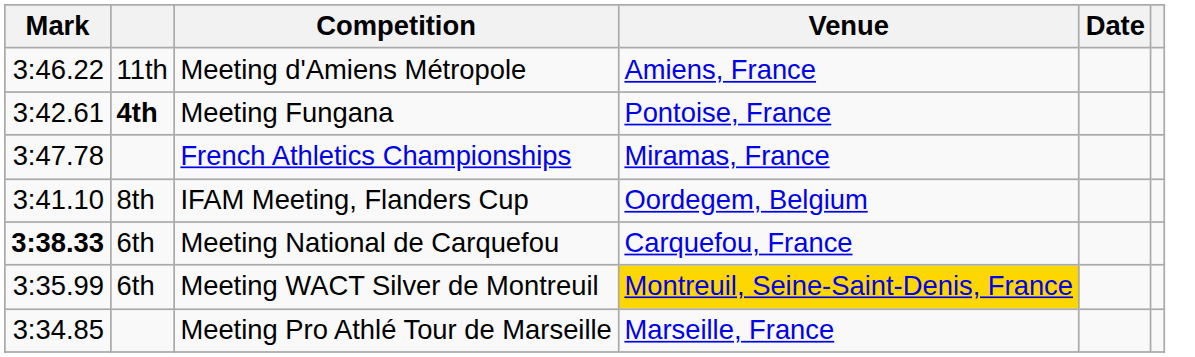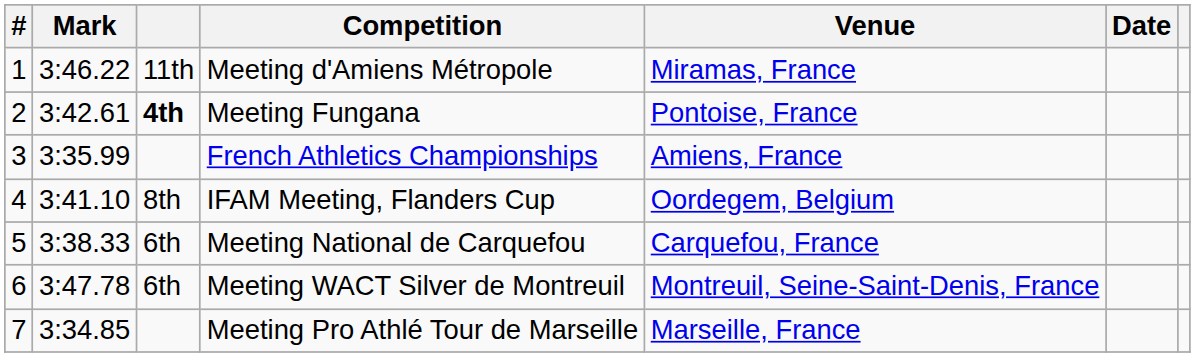+ column: # | 1 | 2 | 3 | 4 | 5 | 6 | 7
Meeting d'Amiens Métropole | Venue: Amiens, France -> Miramas, France
French Athletics Championships | Mark: 3:47.78 -> 3:35.99
French Athletics Championships | Venue: Miramas, France -> Amiens, France
Meeting National de Carquefou | Mark: bold -> normal
Meeting WACT Silver de Montreuil | Mark: 3:35.99 -> 3:47.78
Meeting WACT Silver de Montreuil | Venue: gold background -> no background
